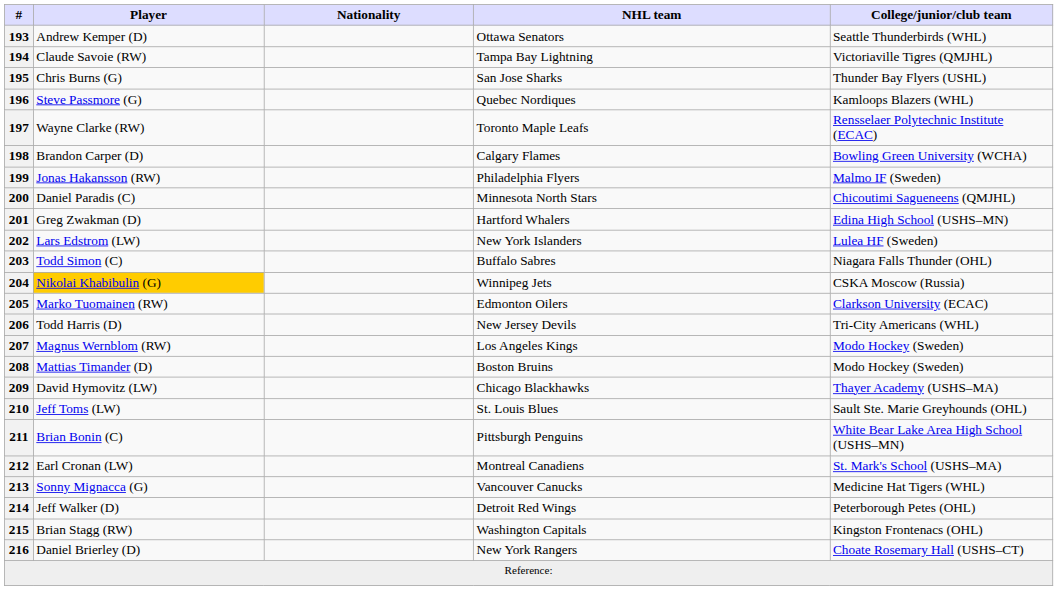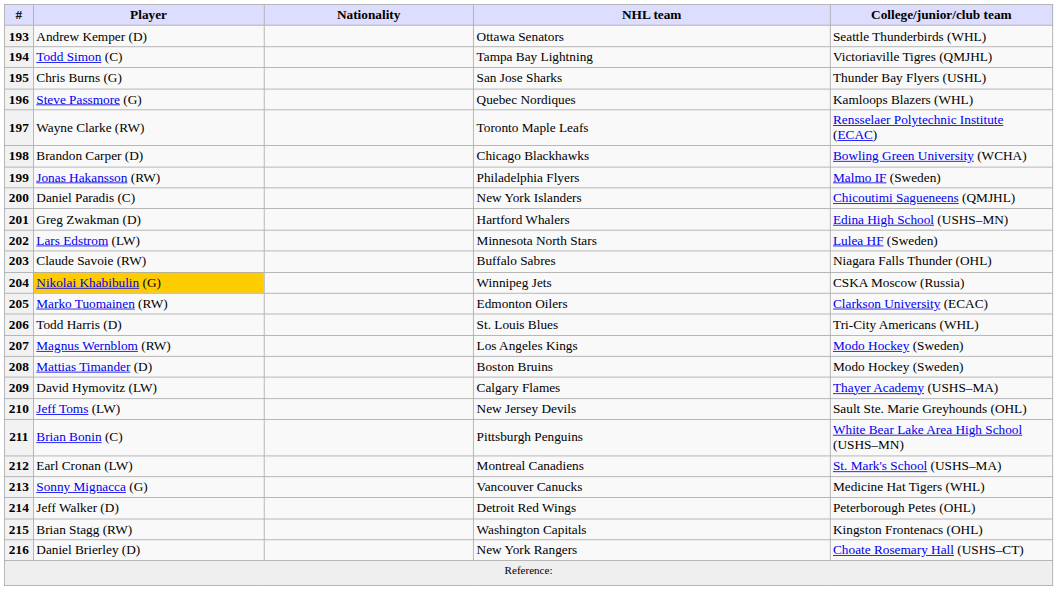194 | Player: Claude Savoie (RW) -> Todd Simon (C)
198 | NHL team: Calgary Flames -> Chicago Blackhawks
200 | NHL team: Minnesota North Stars -> New York Islanders
202 | NHL team: New York Islanders -> Minnesota North Stars
203 | Player: Todd Simon (C) -> Claude Savoie (RW)
206 | NHL team: New Jersey Devils -> St. Louis Blues
209 | NHL team: Chicago Blackhawks -> Calgary Flames
210 | NHL team: St. Louis Blues -> New Jersey Devils
